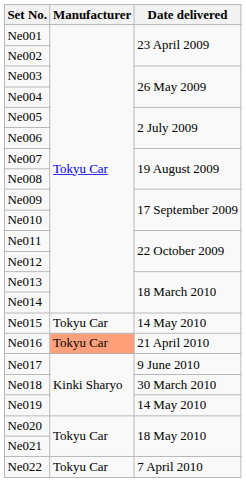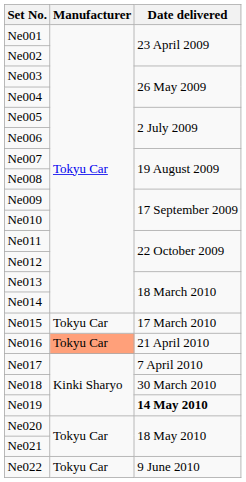Ne015 | Date delivered: 14 May 2010 -> 17 March 2010
Ne017 | Date delivered: 9 June 2010 -> 7 April 2010
Ne019 | Date delivered: normal -> bold
Ne022 | Date delivered: 7 April 2010 -> 9 June 2010
